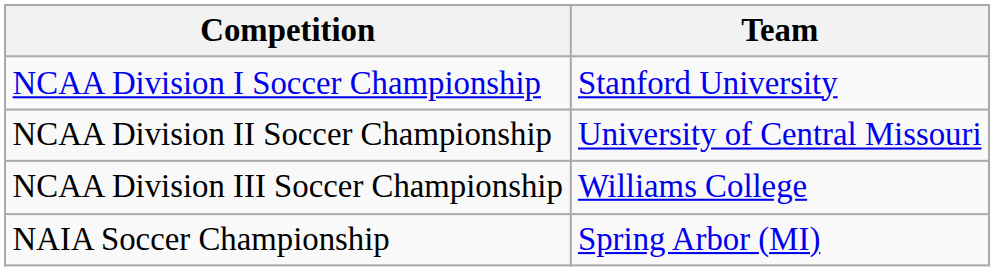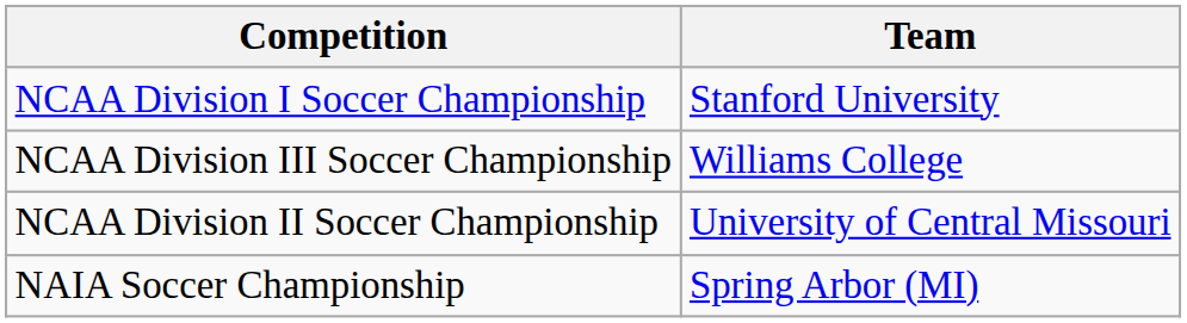rows swapped: NCAA Division II Soccer Championship <-> NCAA Division III Soccer Championship
